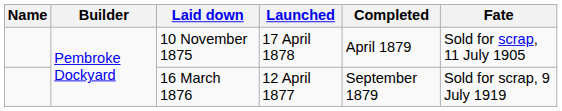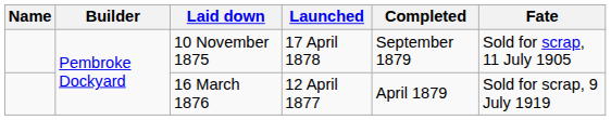10 November 1875 | Completed: April 1879 -> September 1879
16 March 1876 | Completed: September 1879 -> April 1879
